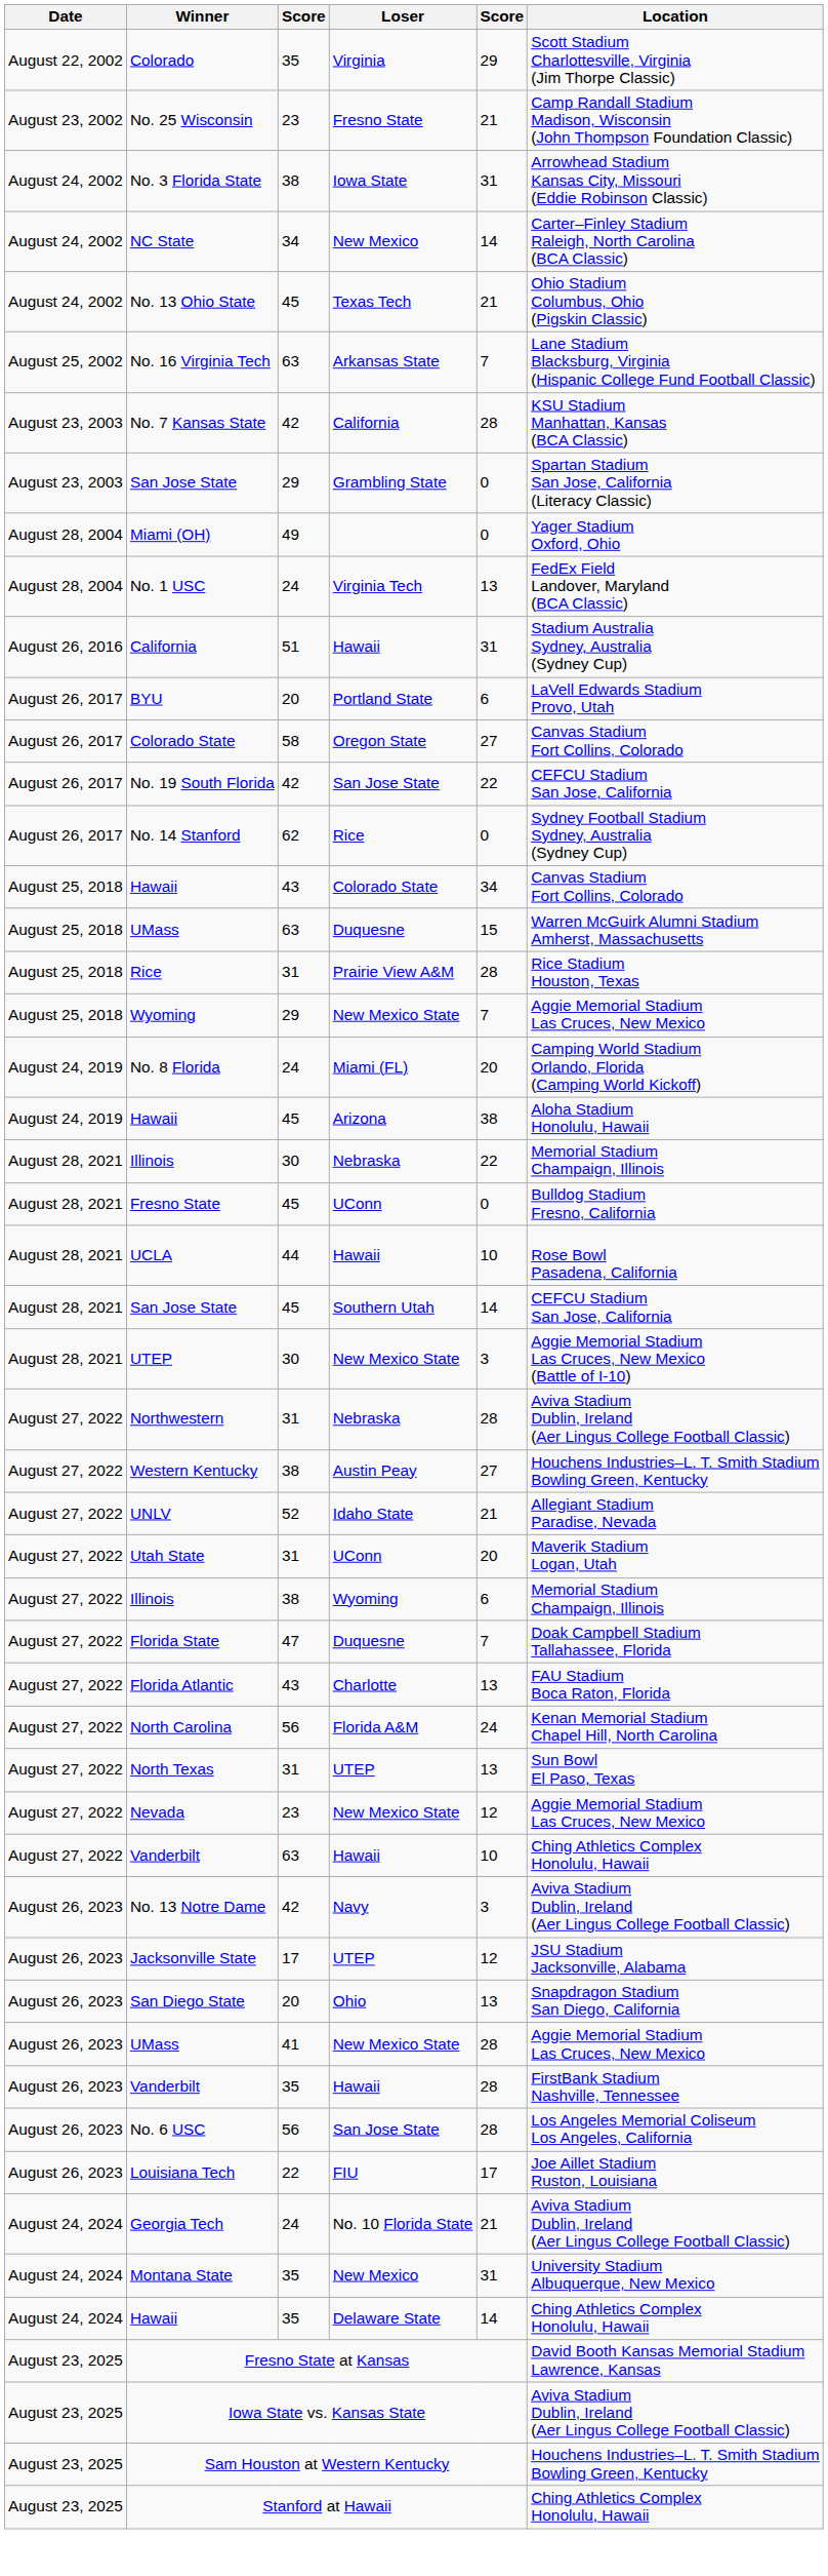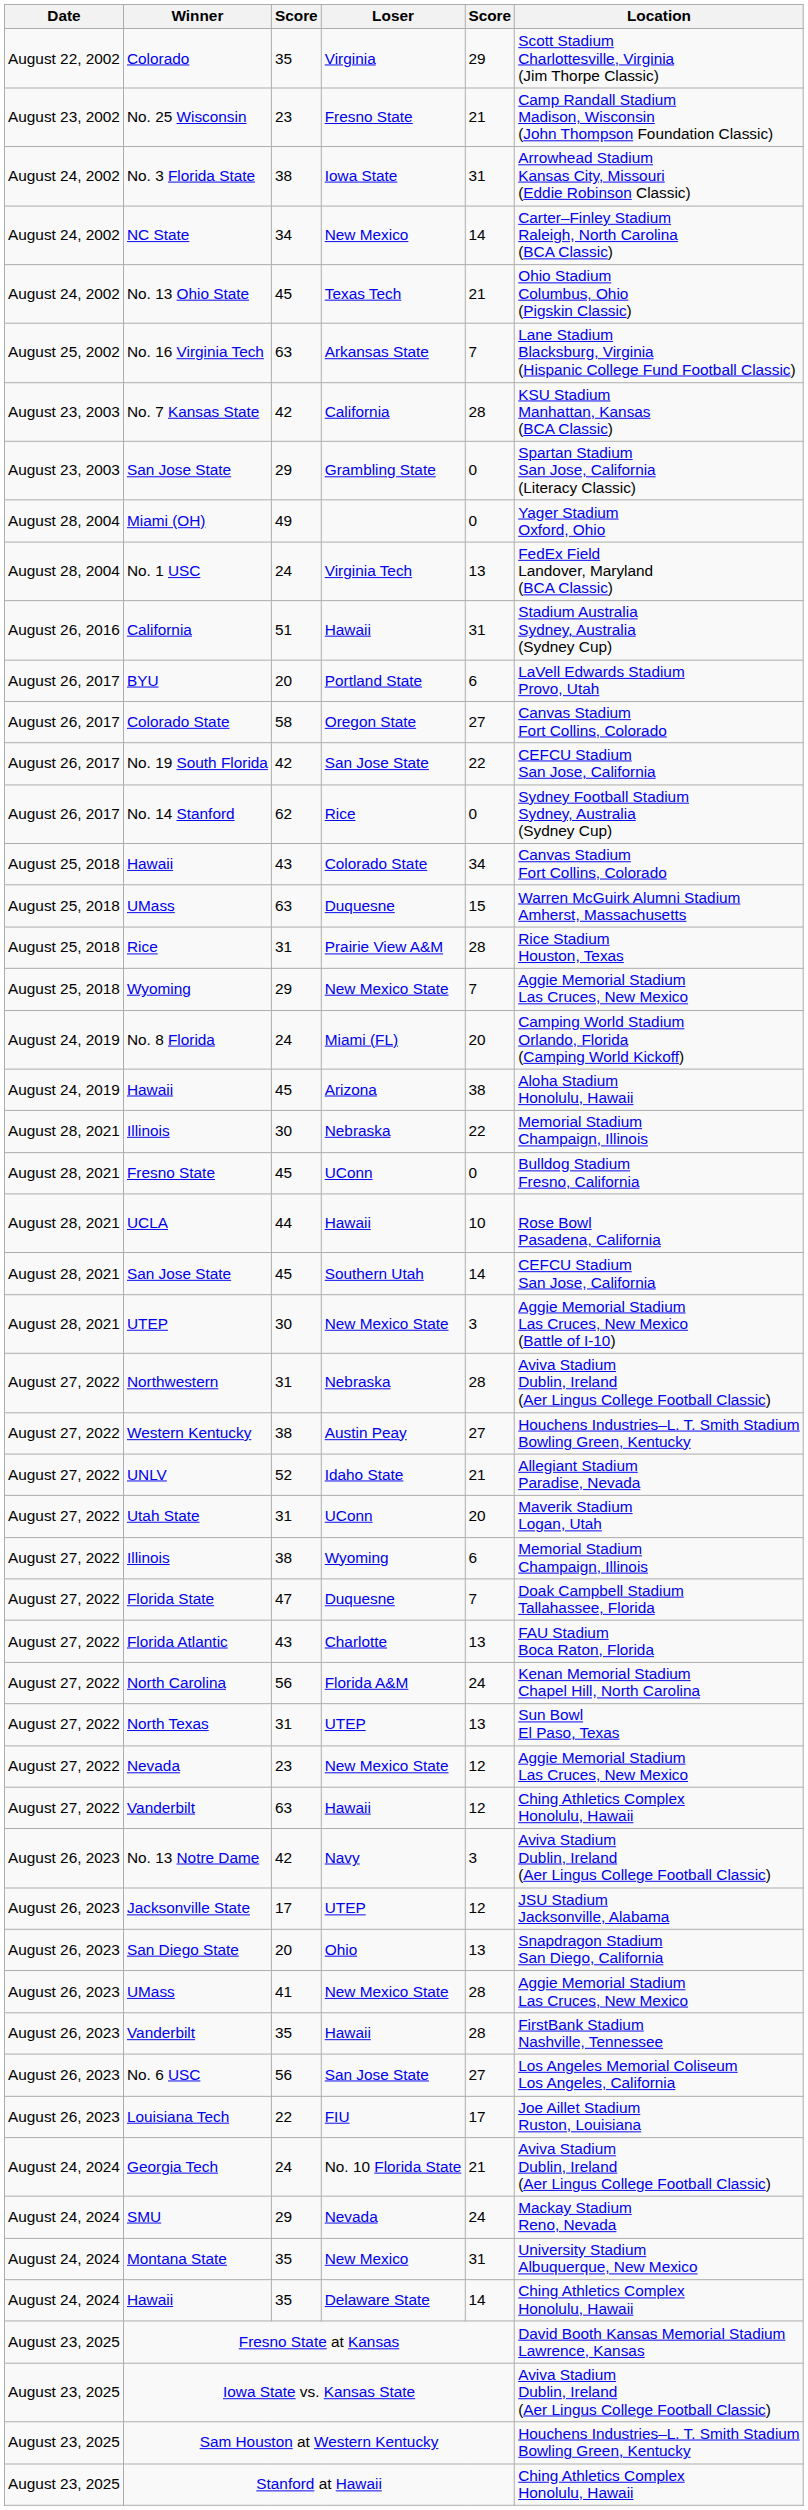Vanderbilt / 63 | column 5: 10 -> 12
No. 6 USC | column 5: 28 -> 27
+ row: August 24, 2024 | SMU | 29 | Nevada | 24 | Mackay Stadium Reno, Nevada
